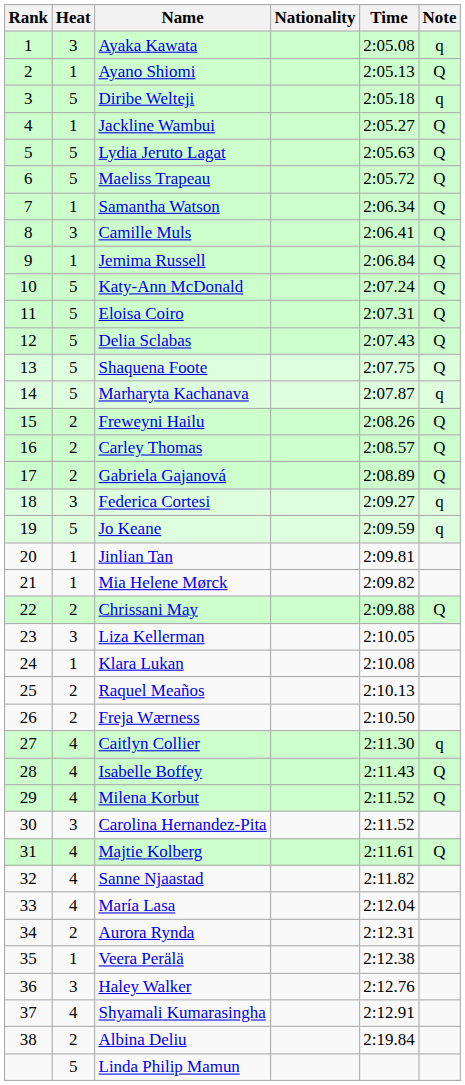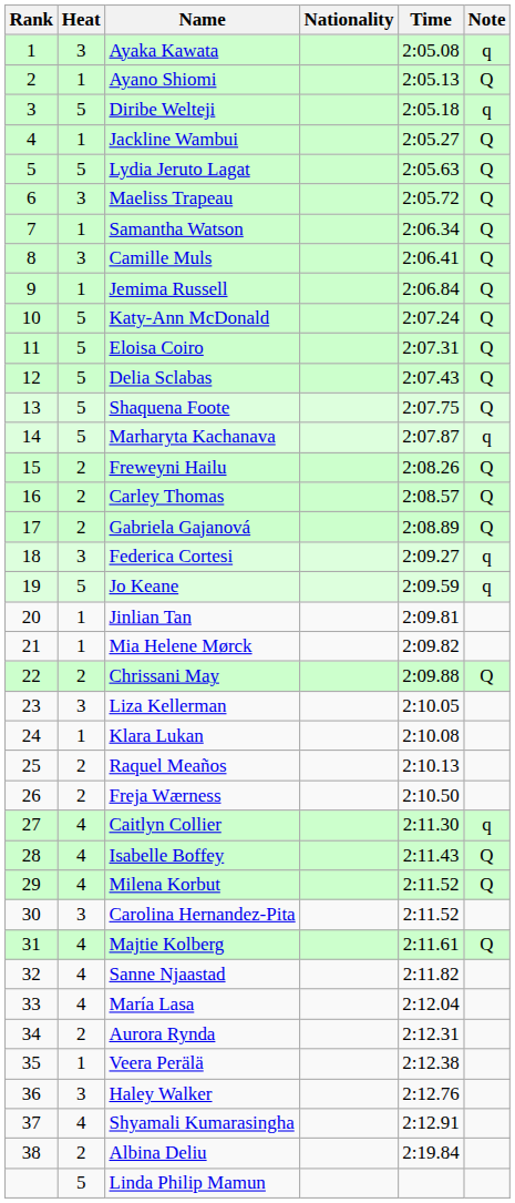Maeliss Trapeau | Heat: 5 -> 3
